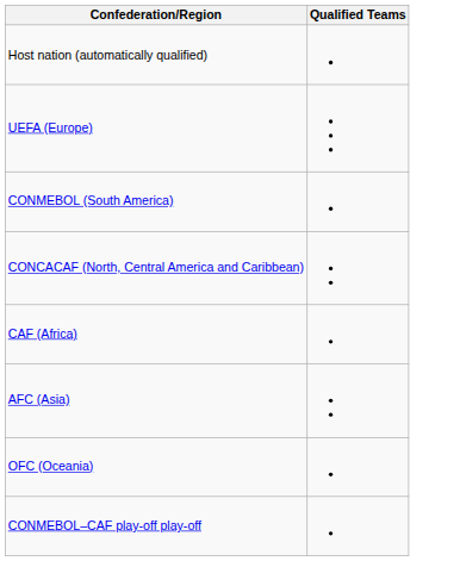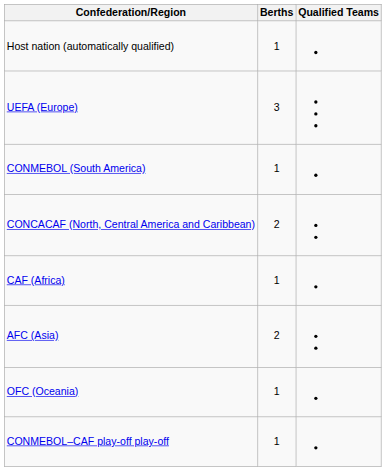+ column: Berths | 1 | 3 | 1 | 2 | 1 | 2 | 1 | 1
